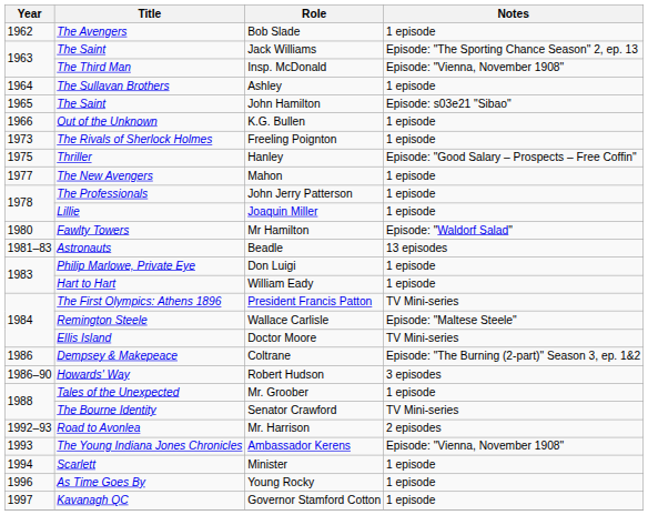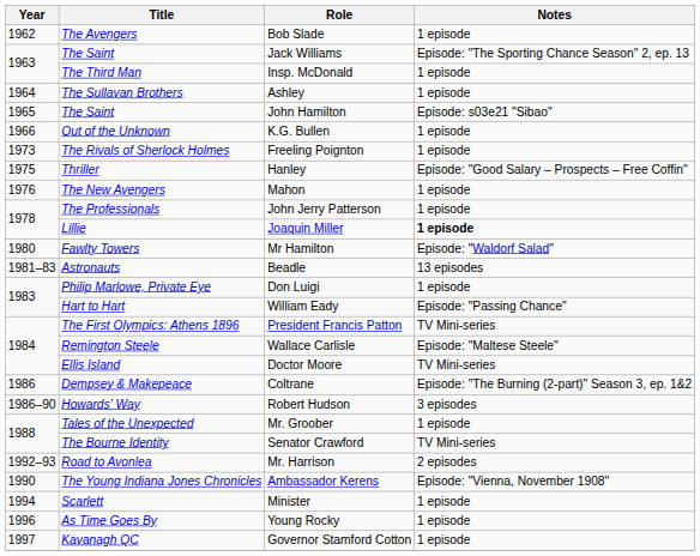Insp. McDonald | Notes: Episode: "Vienna, November 1908" -> 1 episode
Mahon | Year: 1977 -> 1976
Joaquin Miller | Notes: normal -> bold
William Eady | Notes: 1 episode -> Episode: "Passing Chance"
Ambassador Kerens | Year: 1993 -> 1990
